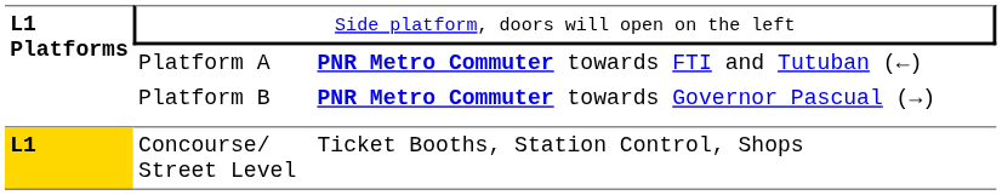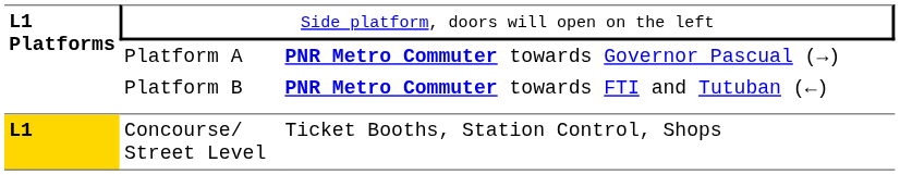Platform A | column 3: PNR Metro Commuter towards FTI and Tutuban (←) -> PNR Metro Commuter towards Governor Pascual (→)
Platform B | column 3: PNR Metro Commuter towards Governor Pascual (→) -> PNR Metro Commuter towards FTI and Tutuban (←)
